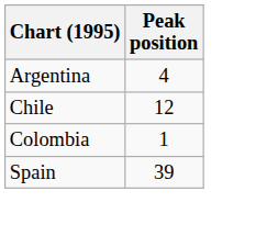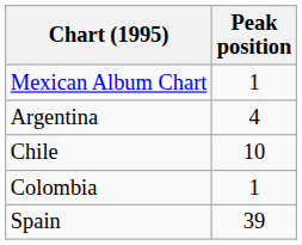+ row: Mexican Album Chart | 1
Chile | Peak position: 12 -> 10
